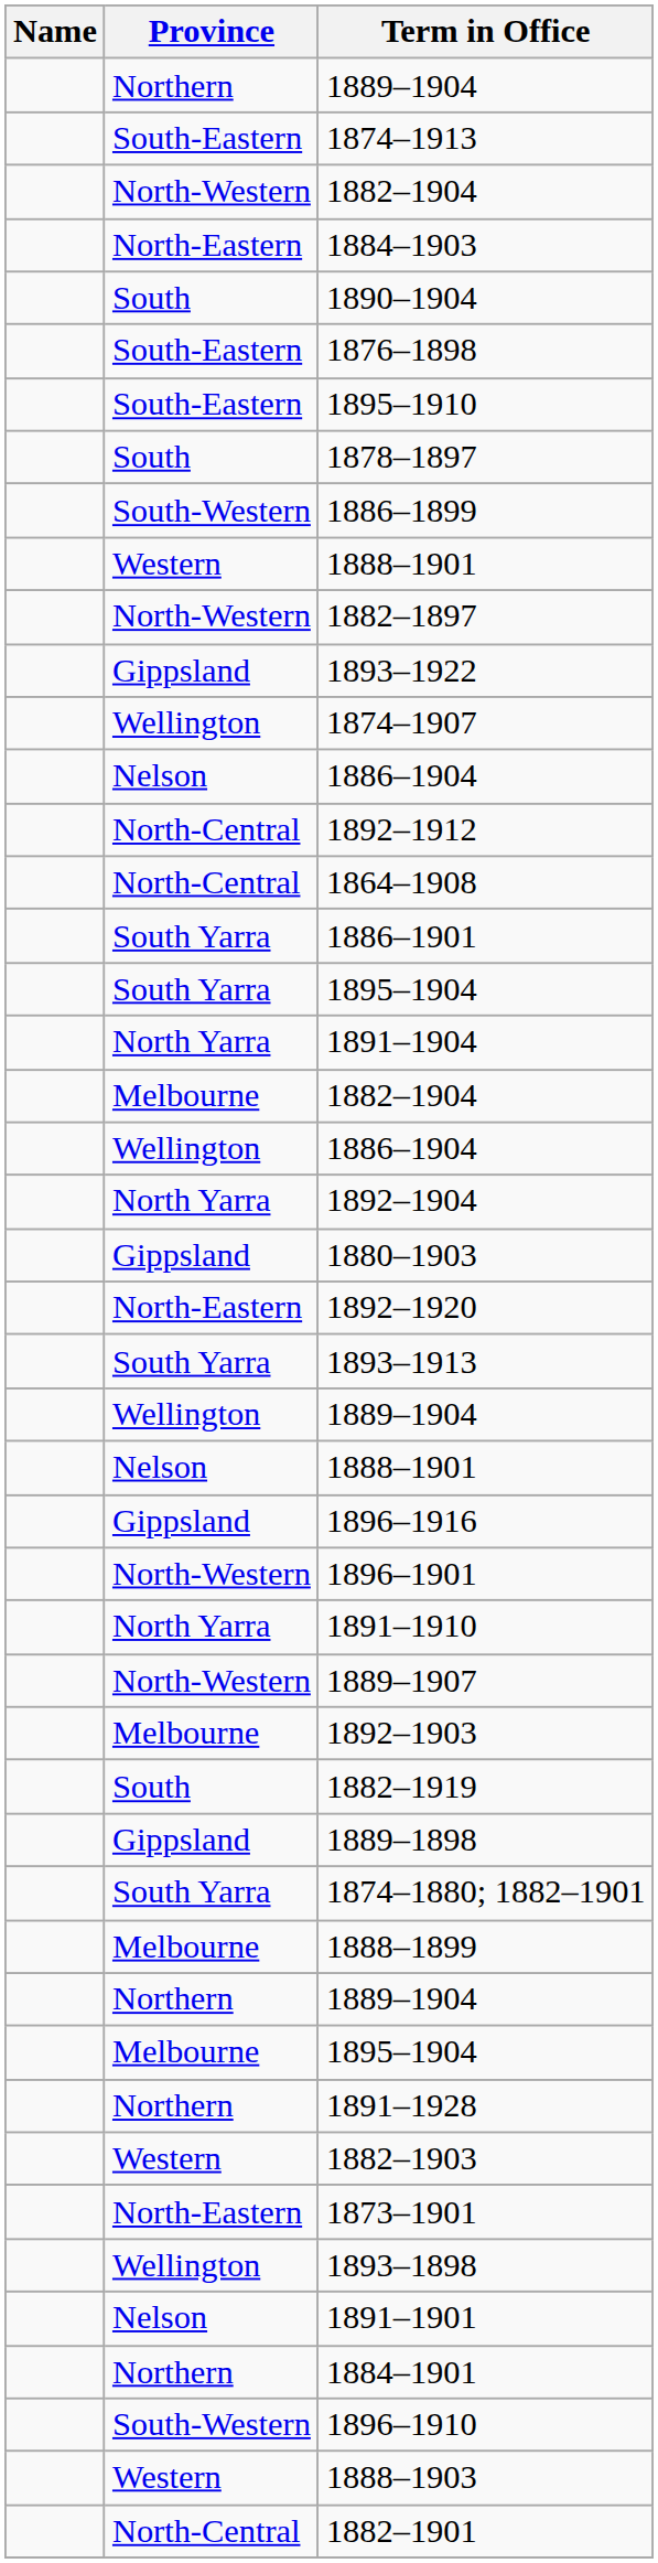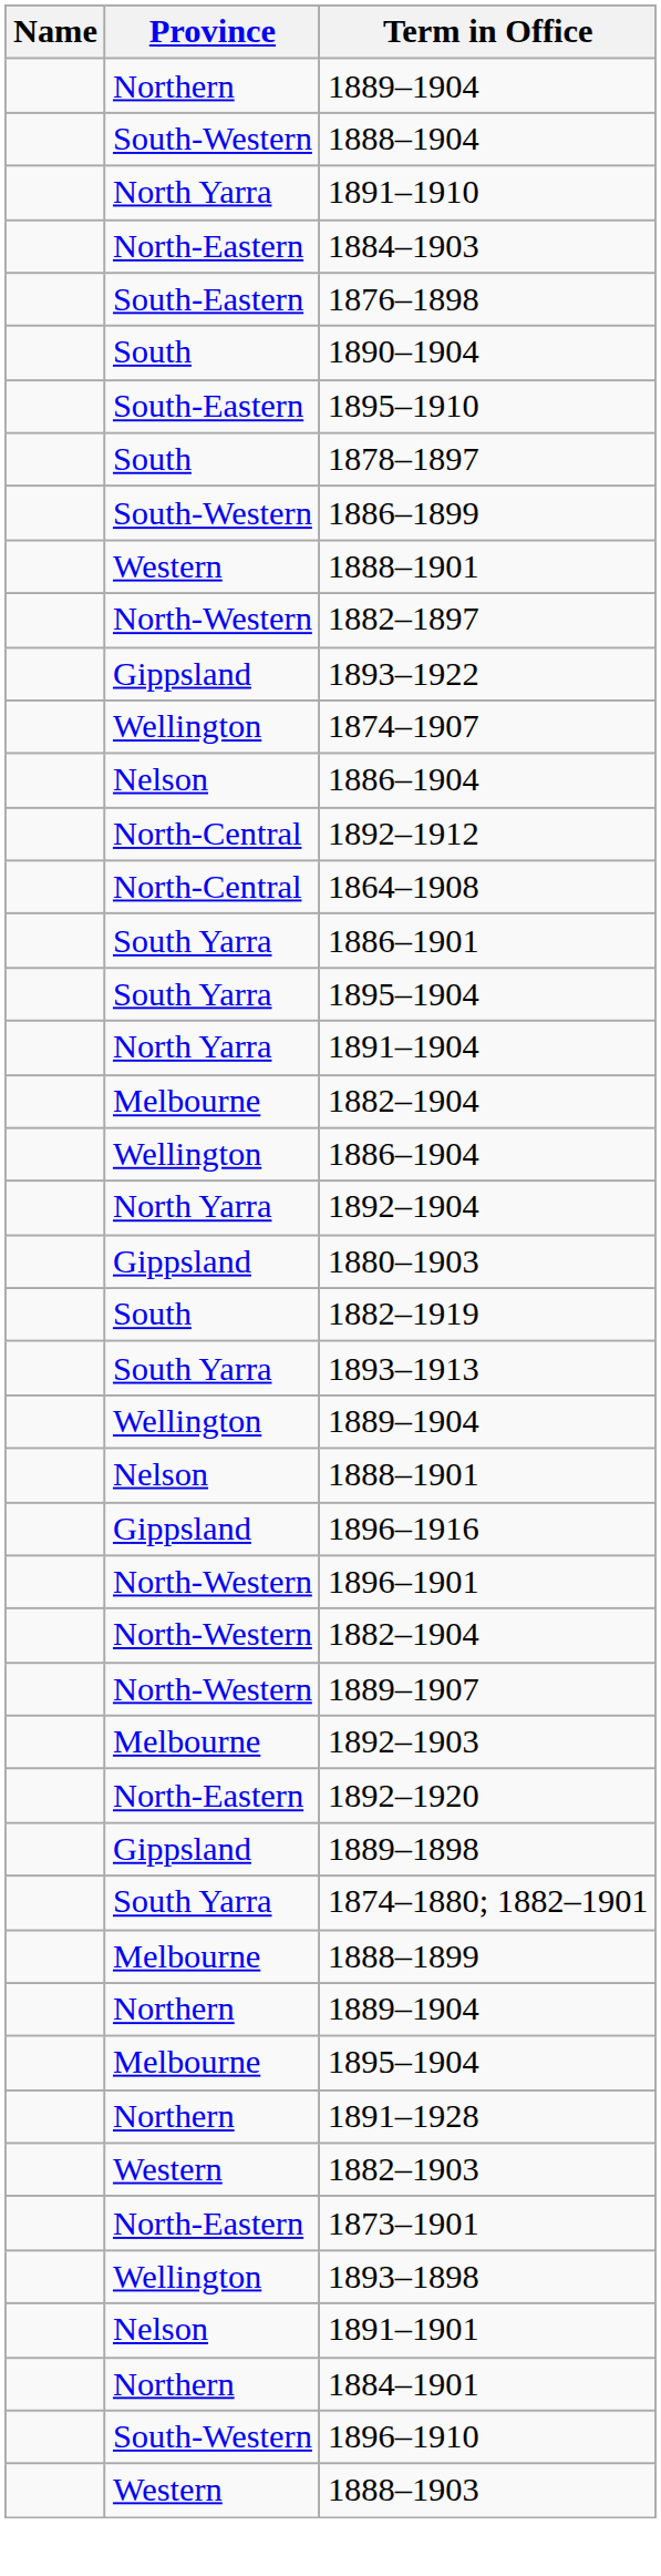+ row: South-Western | 1888–1904
- row: South-Eastern | 1874–1913
rows swapped: North-Western / 1882–1904 <-> 1891–1910
rows swapped: 1890–1904 <-> 1876–1898
rows swapped: 1882–1919 <-> 1892–1920
- row: North-Central | 1882–1901
